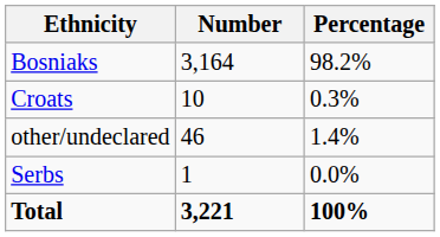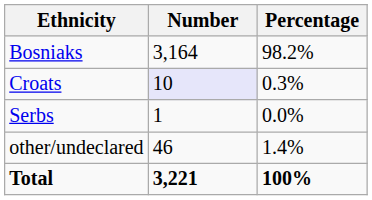Croats | Number: no background -> lavender background
rows swapped: Serbs <-> other/undeclared
